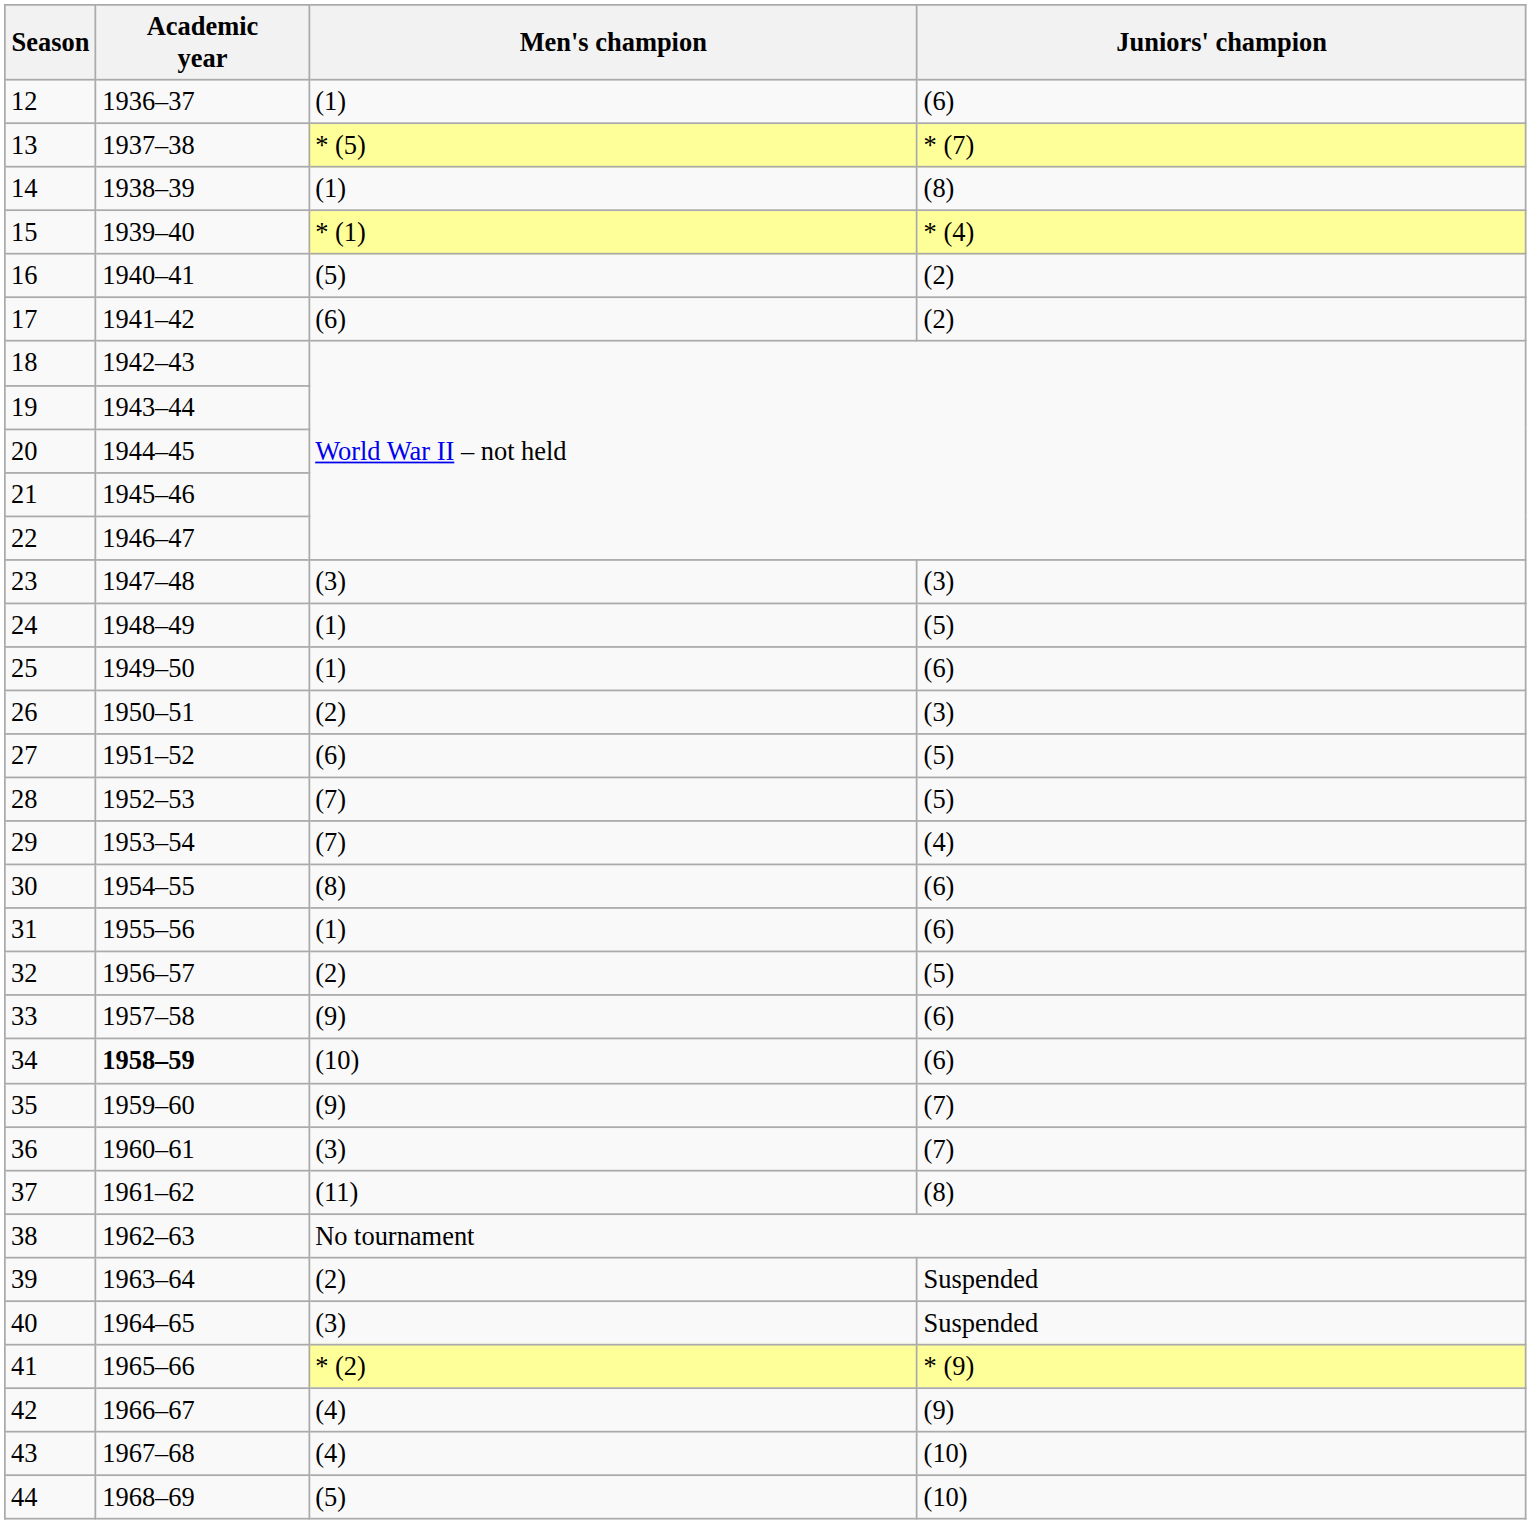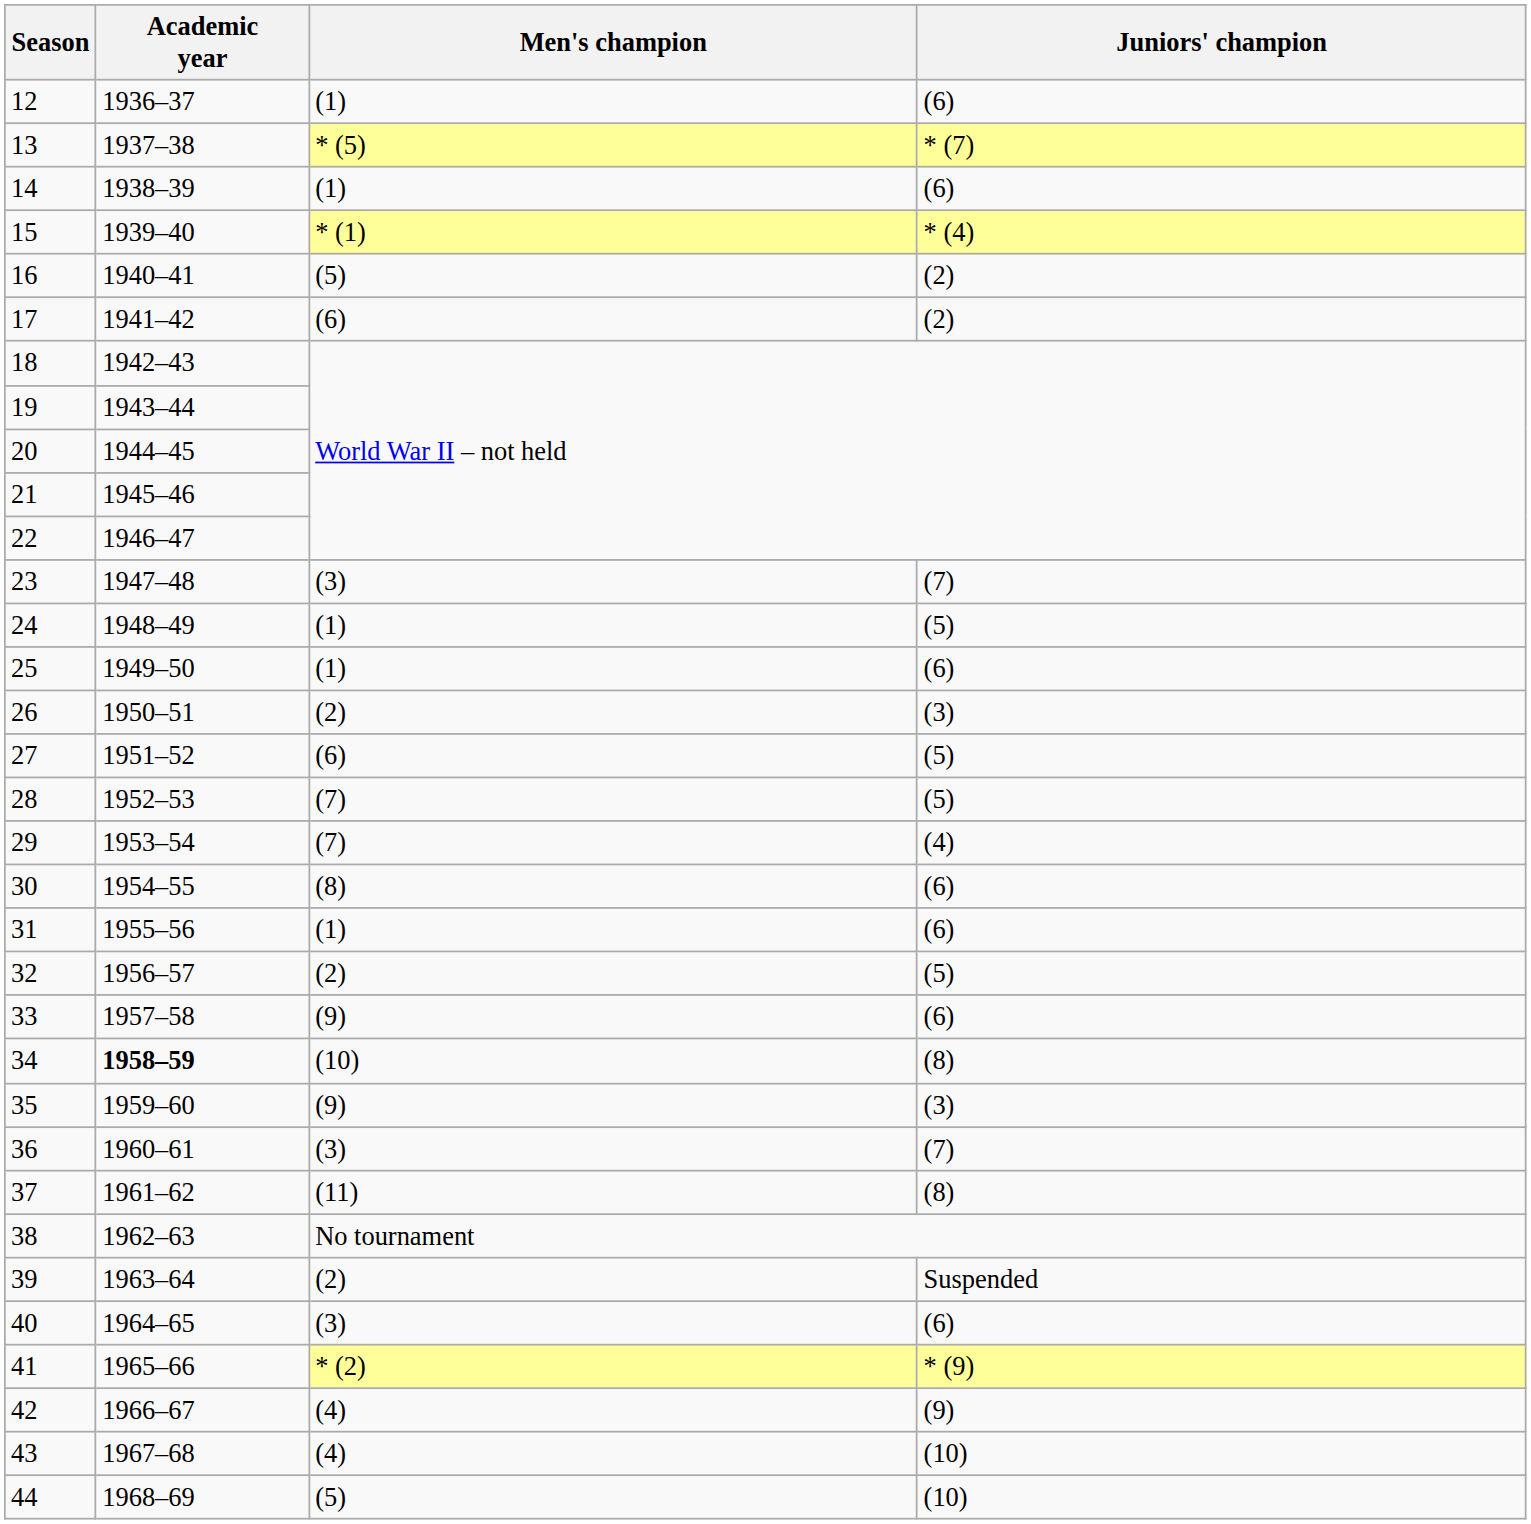14 | Juniors' champion: (8) -> (6)
23 | Juniors' champion: (3) -> (7)
34 | Juniors' champion: (6) -> (8)
35 | Juniors' champion: (7) -> (3)
40 | Juniors' champion: Suspended -> (6)
